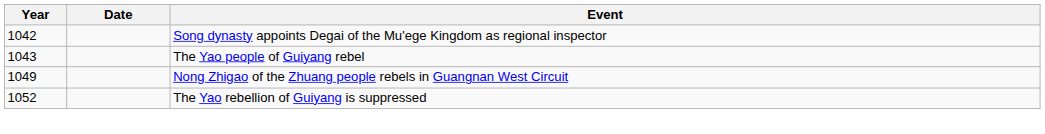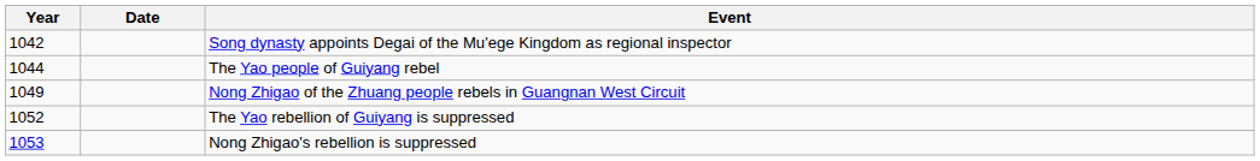The Yao people of Guiyang rebel | Year: 1043 -> 1044
+ row: 1053 | Nong Zhigao's rebellion is suppressed
